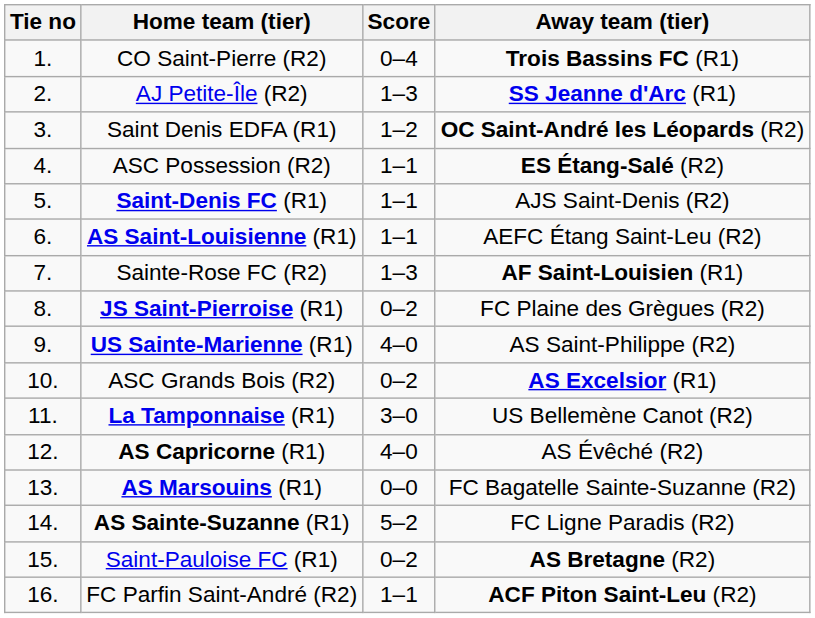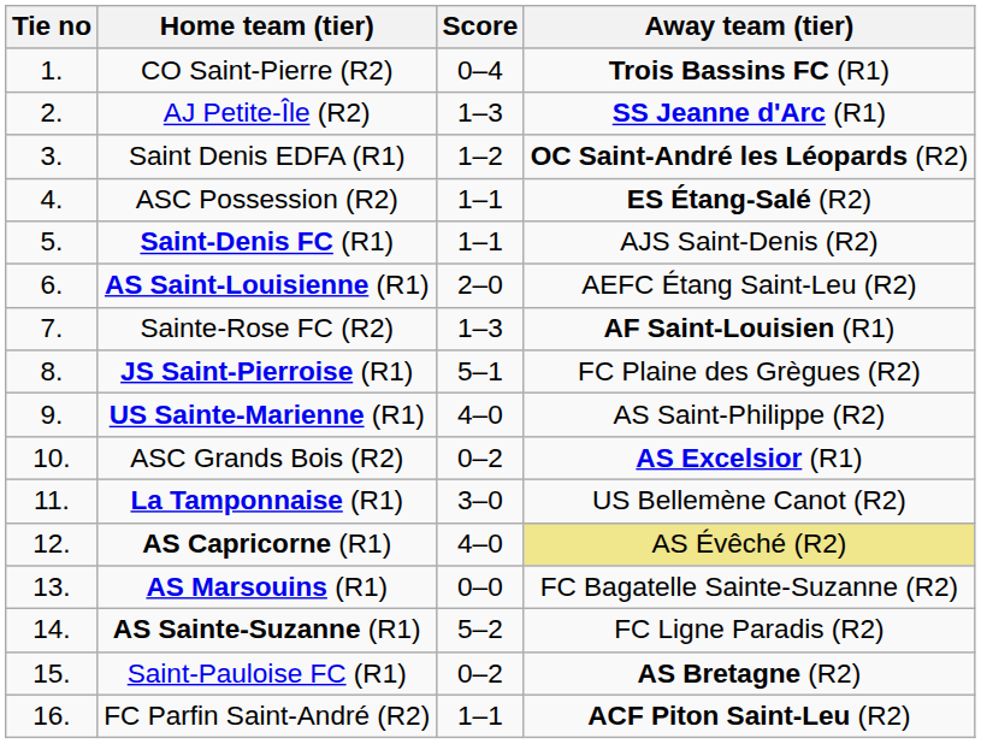AS Saint-Louisienne (R1) | Score: 1–1 -> 2–0
JS Saint-Pierroise (R1) | Score: 0–2 -> 5–1
AS Capricorne (R1) | Away team (tier): no background -> khaki background
